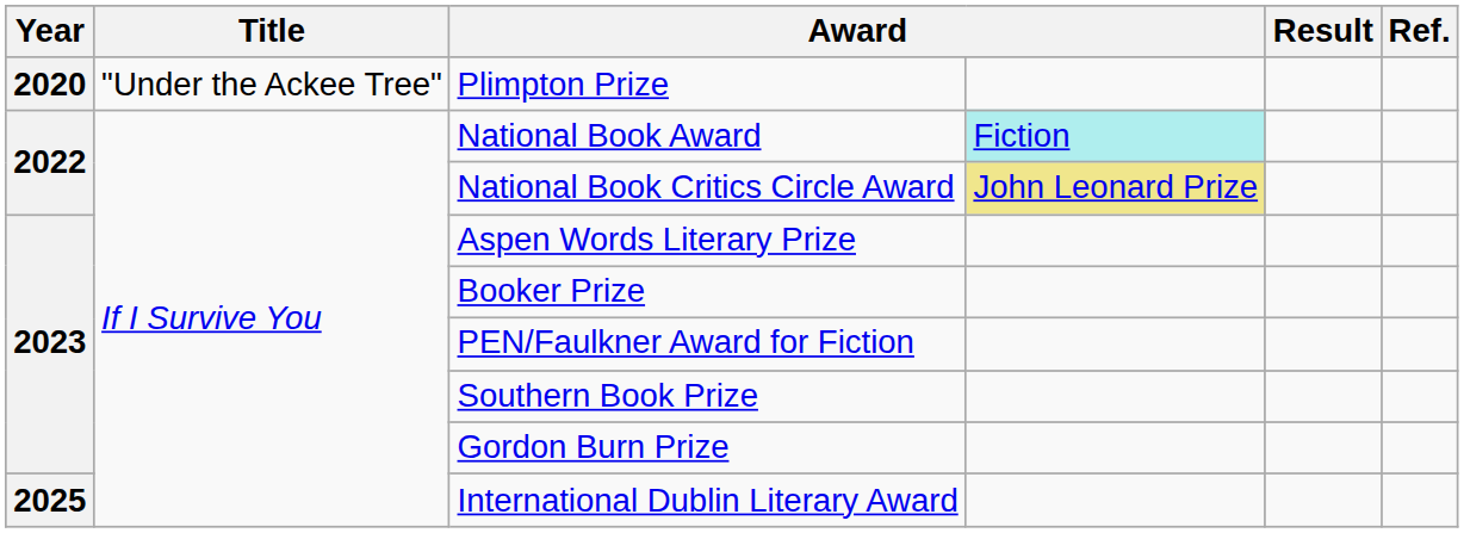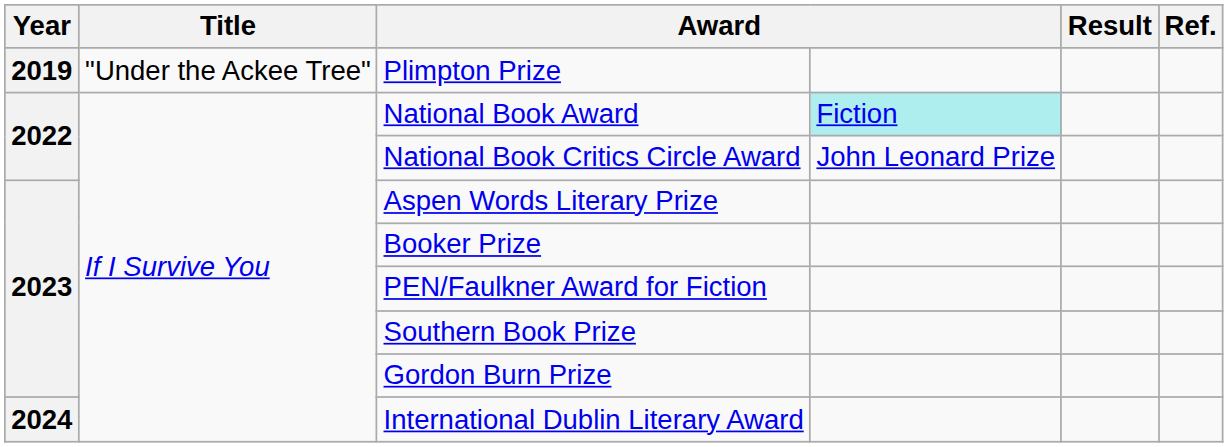Plimpton Prize | Year: 2020 -> 2019
National Book Critics Circle Award | column 4: khaki background -> no background
International Dublin Literary Award | Year: 2025 -> 2024
